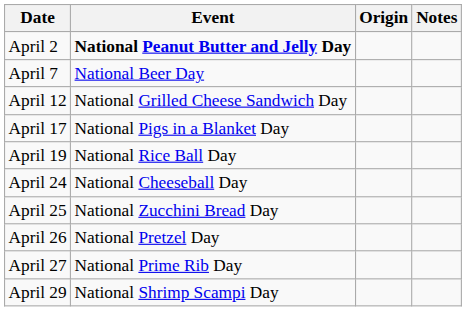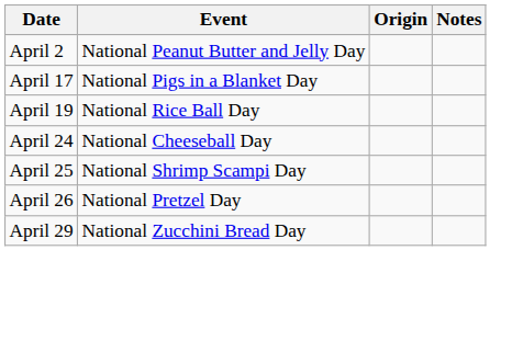April 2 | Event: bold -> normal
- row: April 7 | National Beer Day
- row: April 12 | National Grilled Cheese Sandwich Day
April 25 | Event: National Zucchini Bread Day -> National Shrimp Scampi Day
- row: April 27 | National Prime Rib Day
April 29 | Event: National Shrimp Scampi Day -> National Zucchini Bread Day
